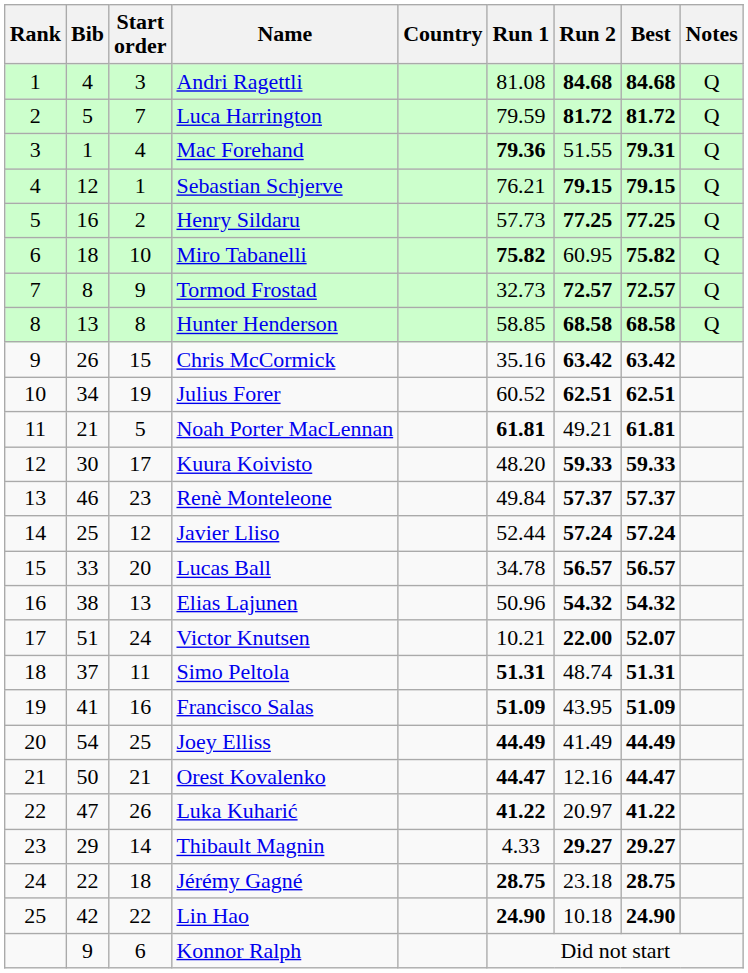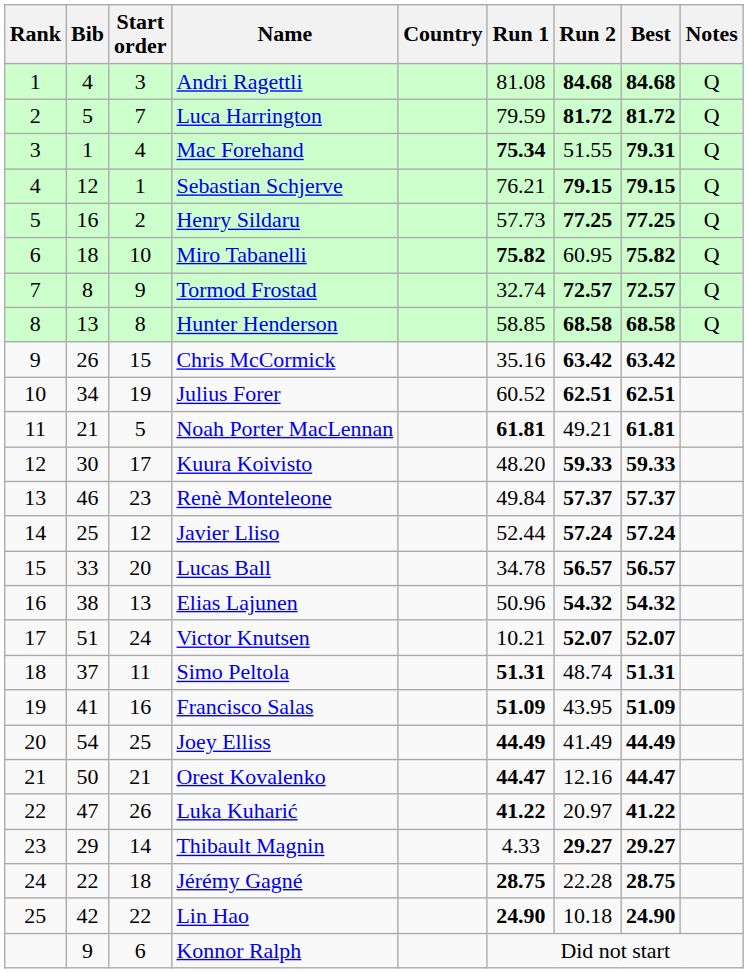Mac Forehand | Run 1: 79.36 -> 75.34
Tormod Frostad | Run 1: 32.73 -> 32.74
Victor Knutsen | Run 2: 22.00 -> 52.07
Jérémy Gagné | Run 2: 23.18 -> 22.28
